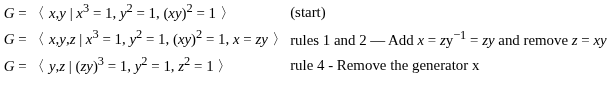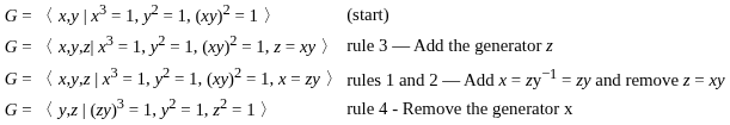+ row: G = 〈 x,y,z| x3 = 1, y2 = 1, (xy)2 = 1, z = xy 〉 | rule 3 — Add the generator z
